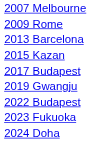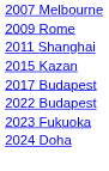+ row: 2011 Shanghai
- row: 2013 Barcelona
- row: 2019 Gwangju
